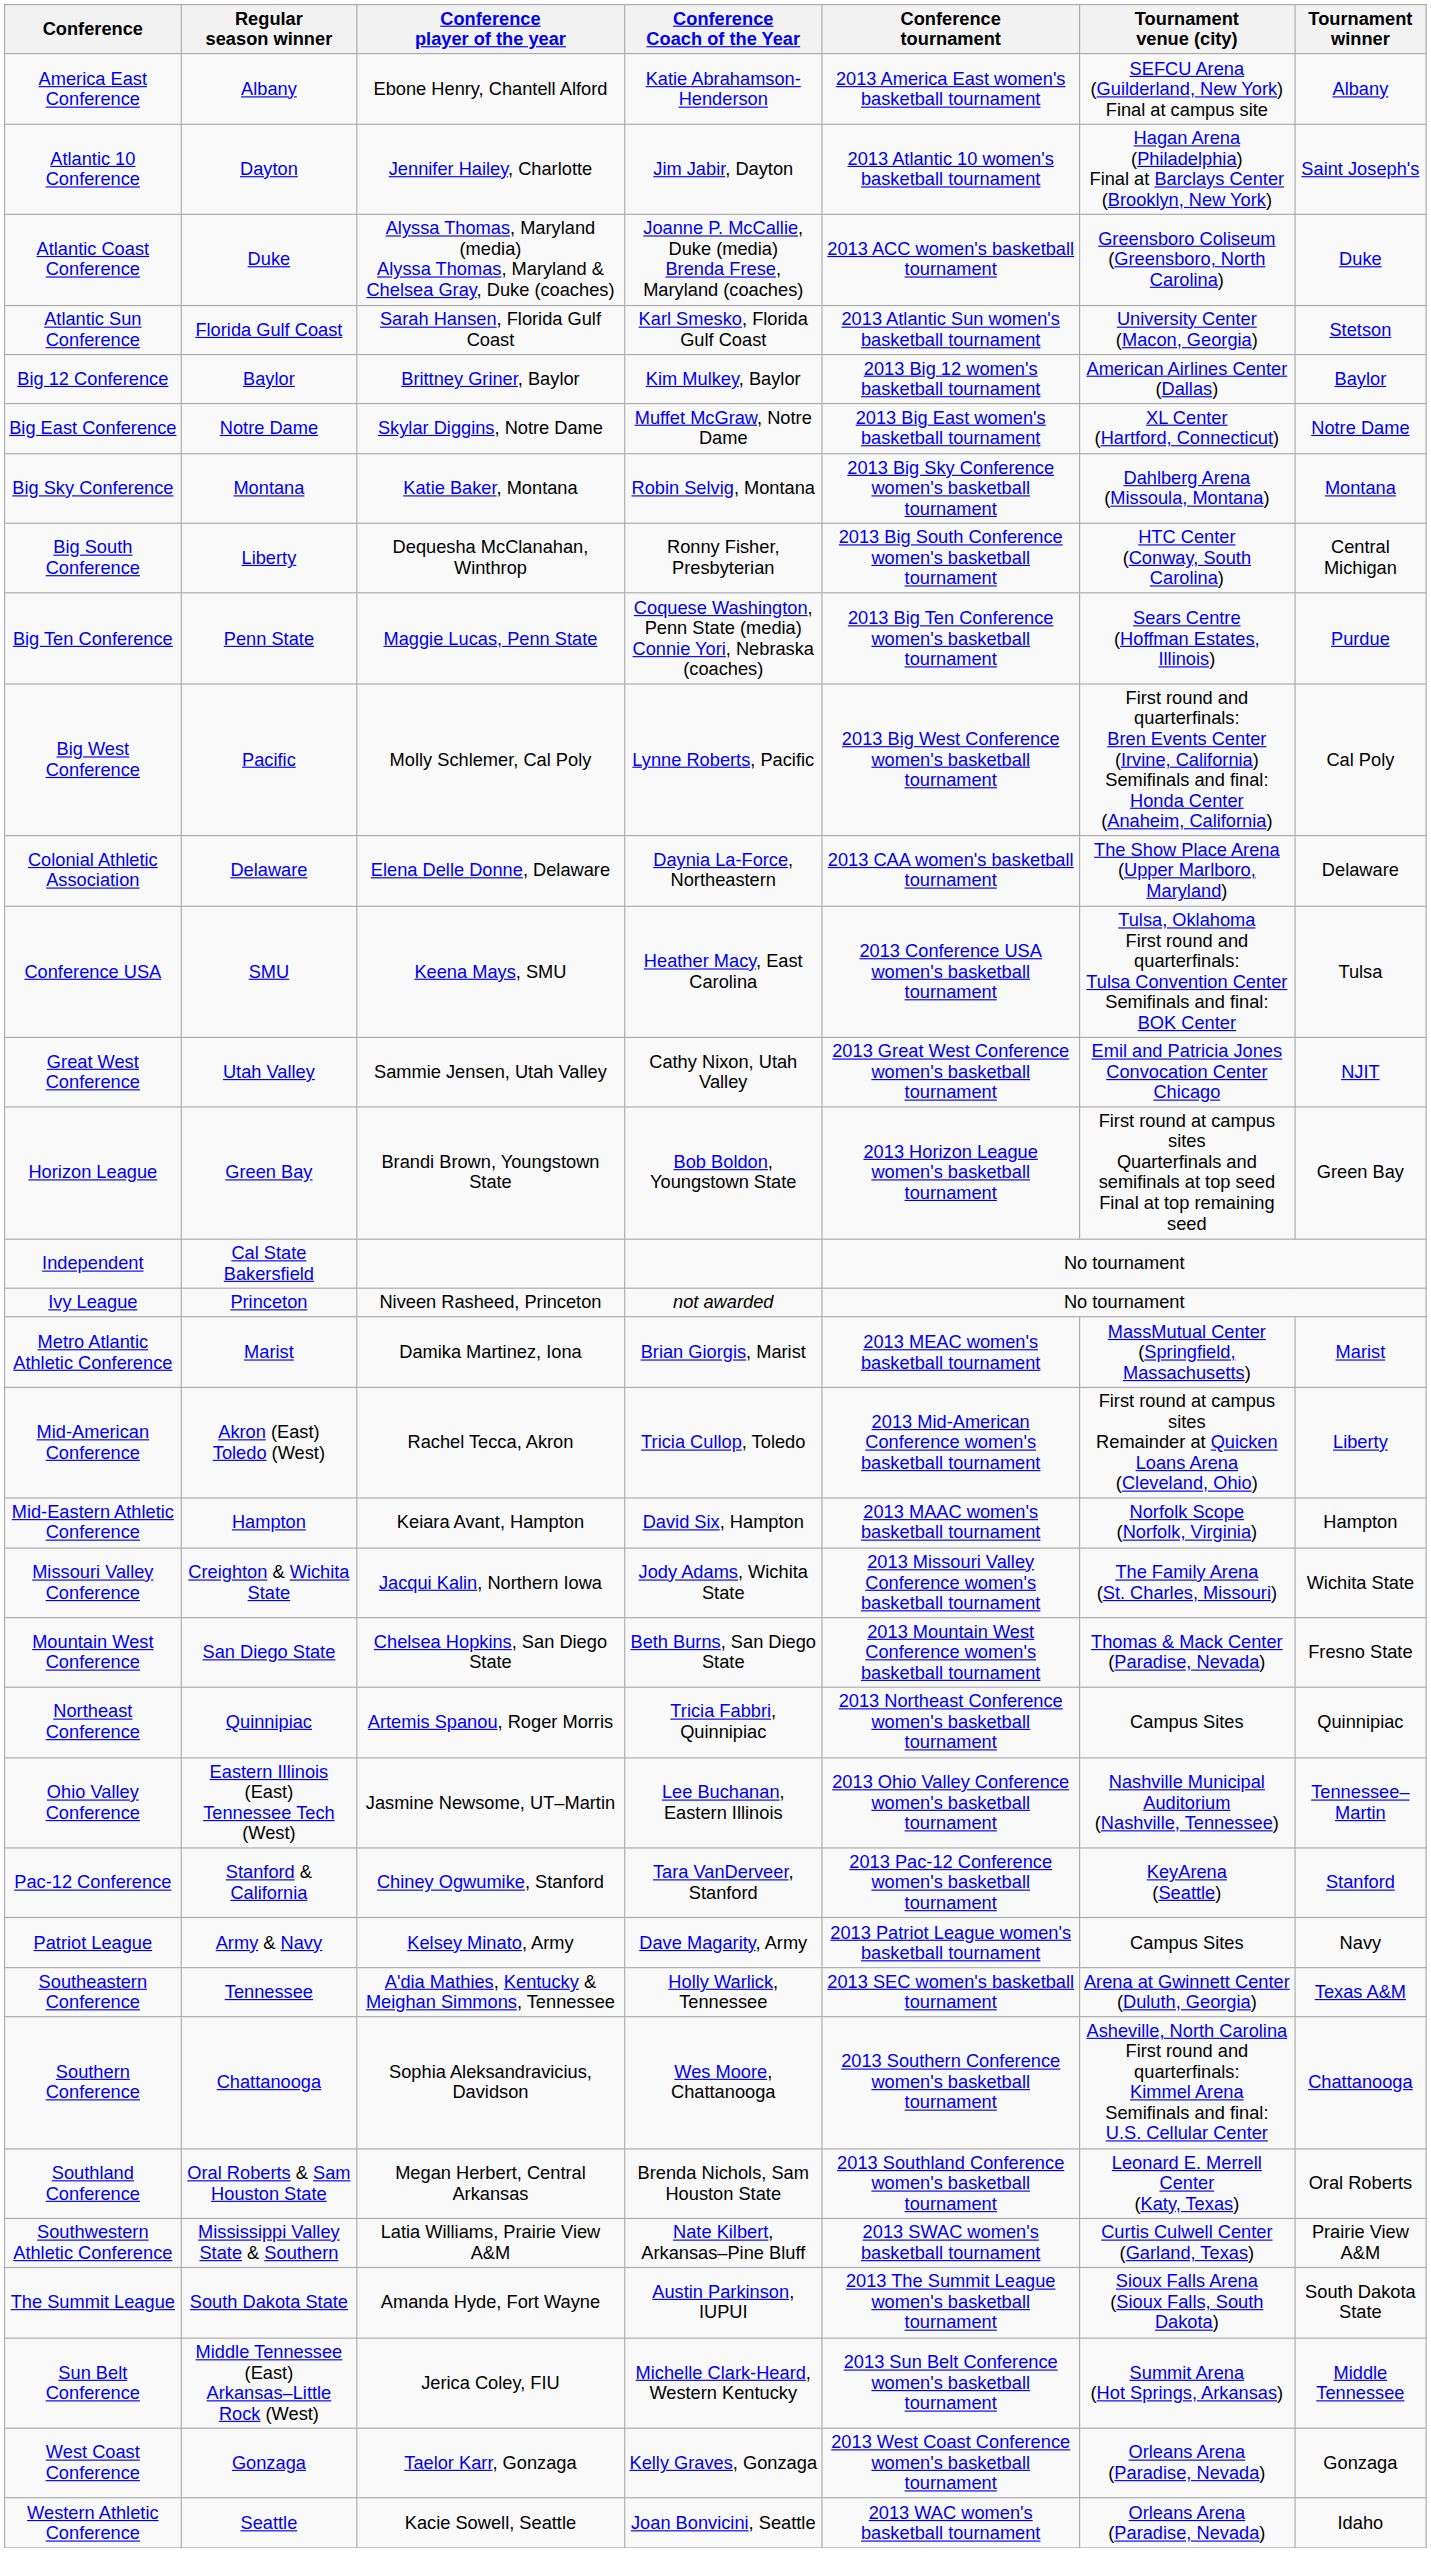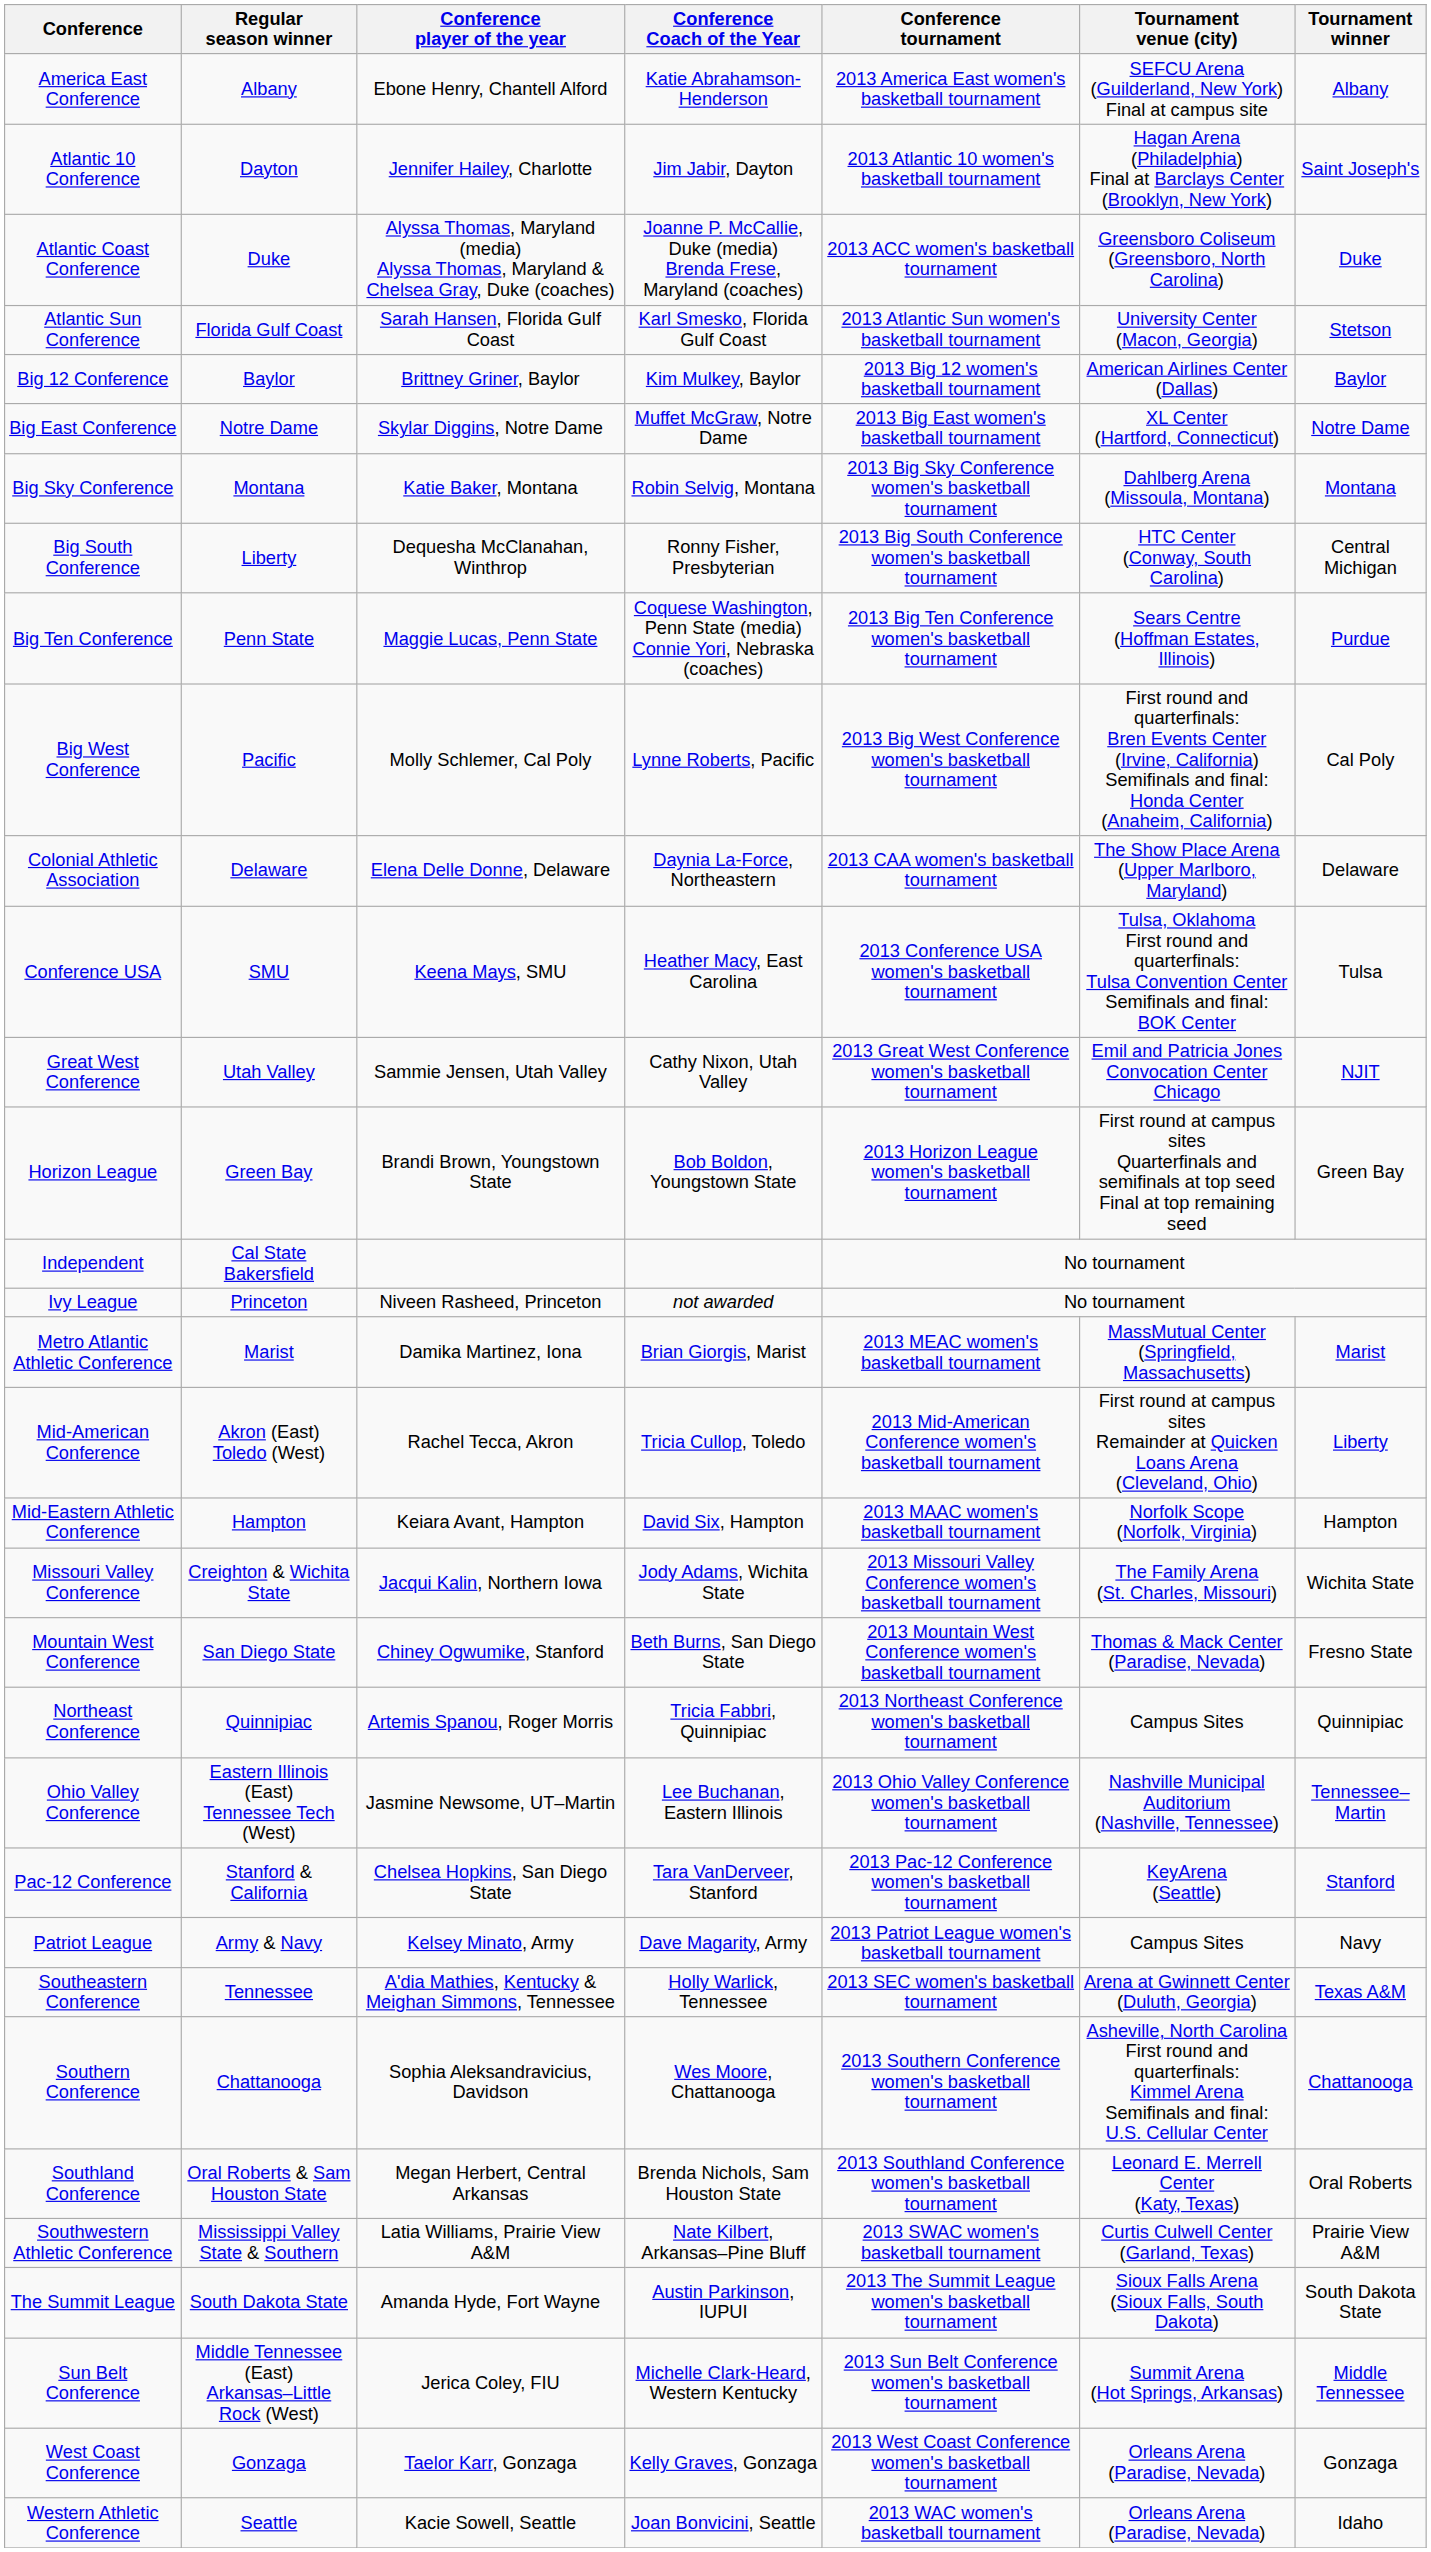Mountain West Conference | Conference player of the year: Chelsea Hopkins, San Diego State -> Chiney Ogwumike, Stanford
Pac-12 Conference | Conference player of the year: Chiney Ogwumike, Stanford -> Chelsea Hopkins, San Diego State
